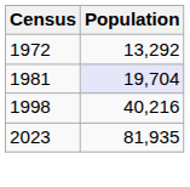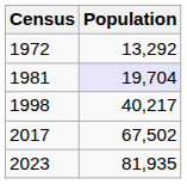1998 | Population: 40,216 -> 40,217
+ row: 2017 | 67,502
